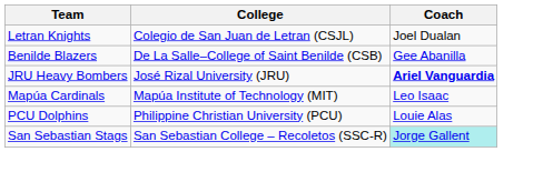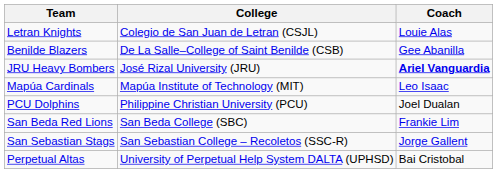Letran Knights | Coach: Joel Dualan -> Louie Alas
PCU Dolphins | Coach: Louie Alas -> Joel Dualan
+ row: San Beda Red Lions | San Beda College (SBC) | Frankie Lim
San Sebastian Stags | Coach: paleturquoise background -> no background
+ row: Perpetual Altas | University of Perpetual Help System DALTA (UPHSD) | Bai Cristobal
